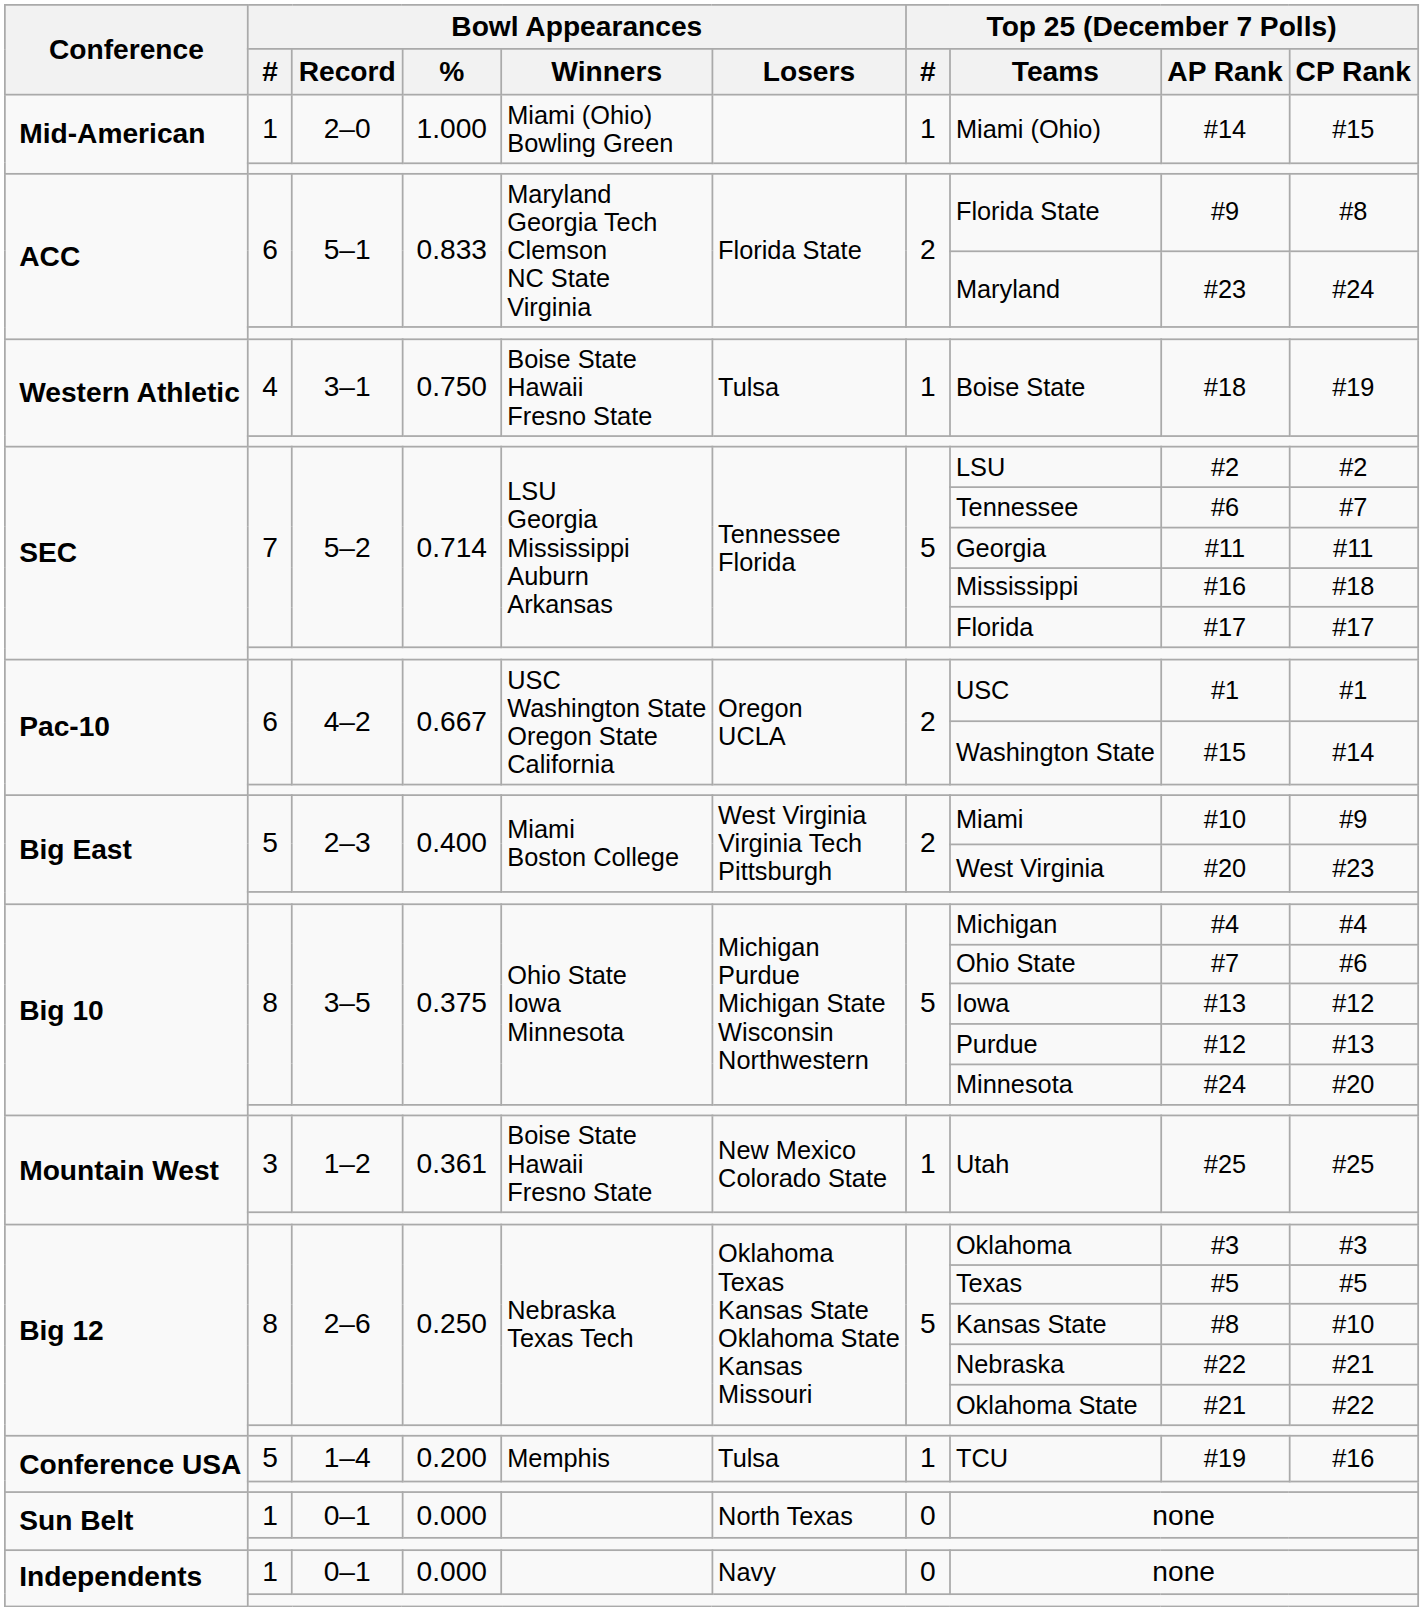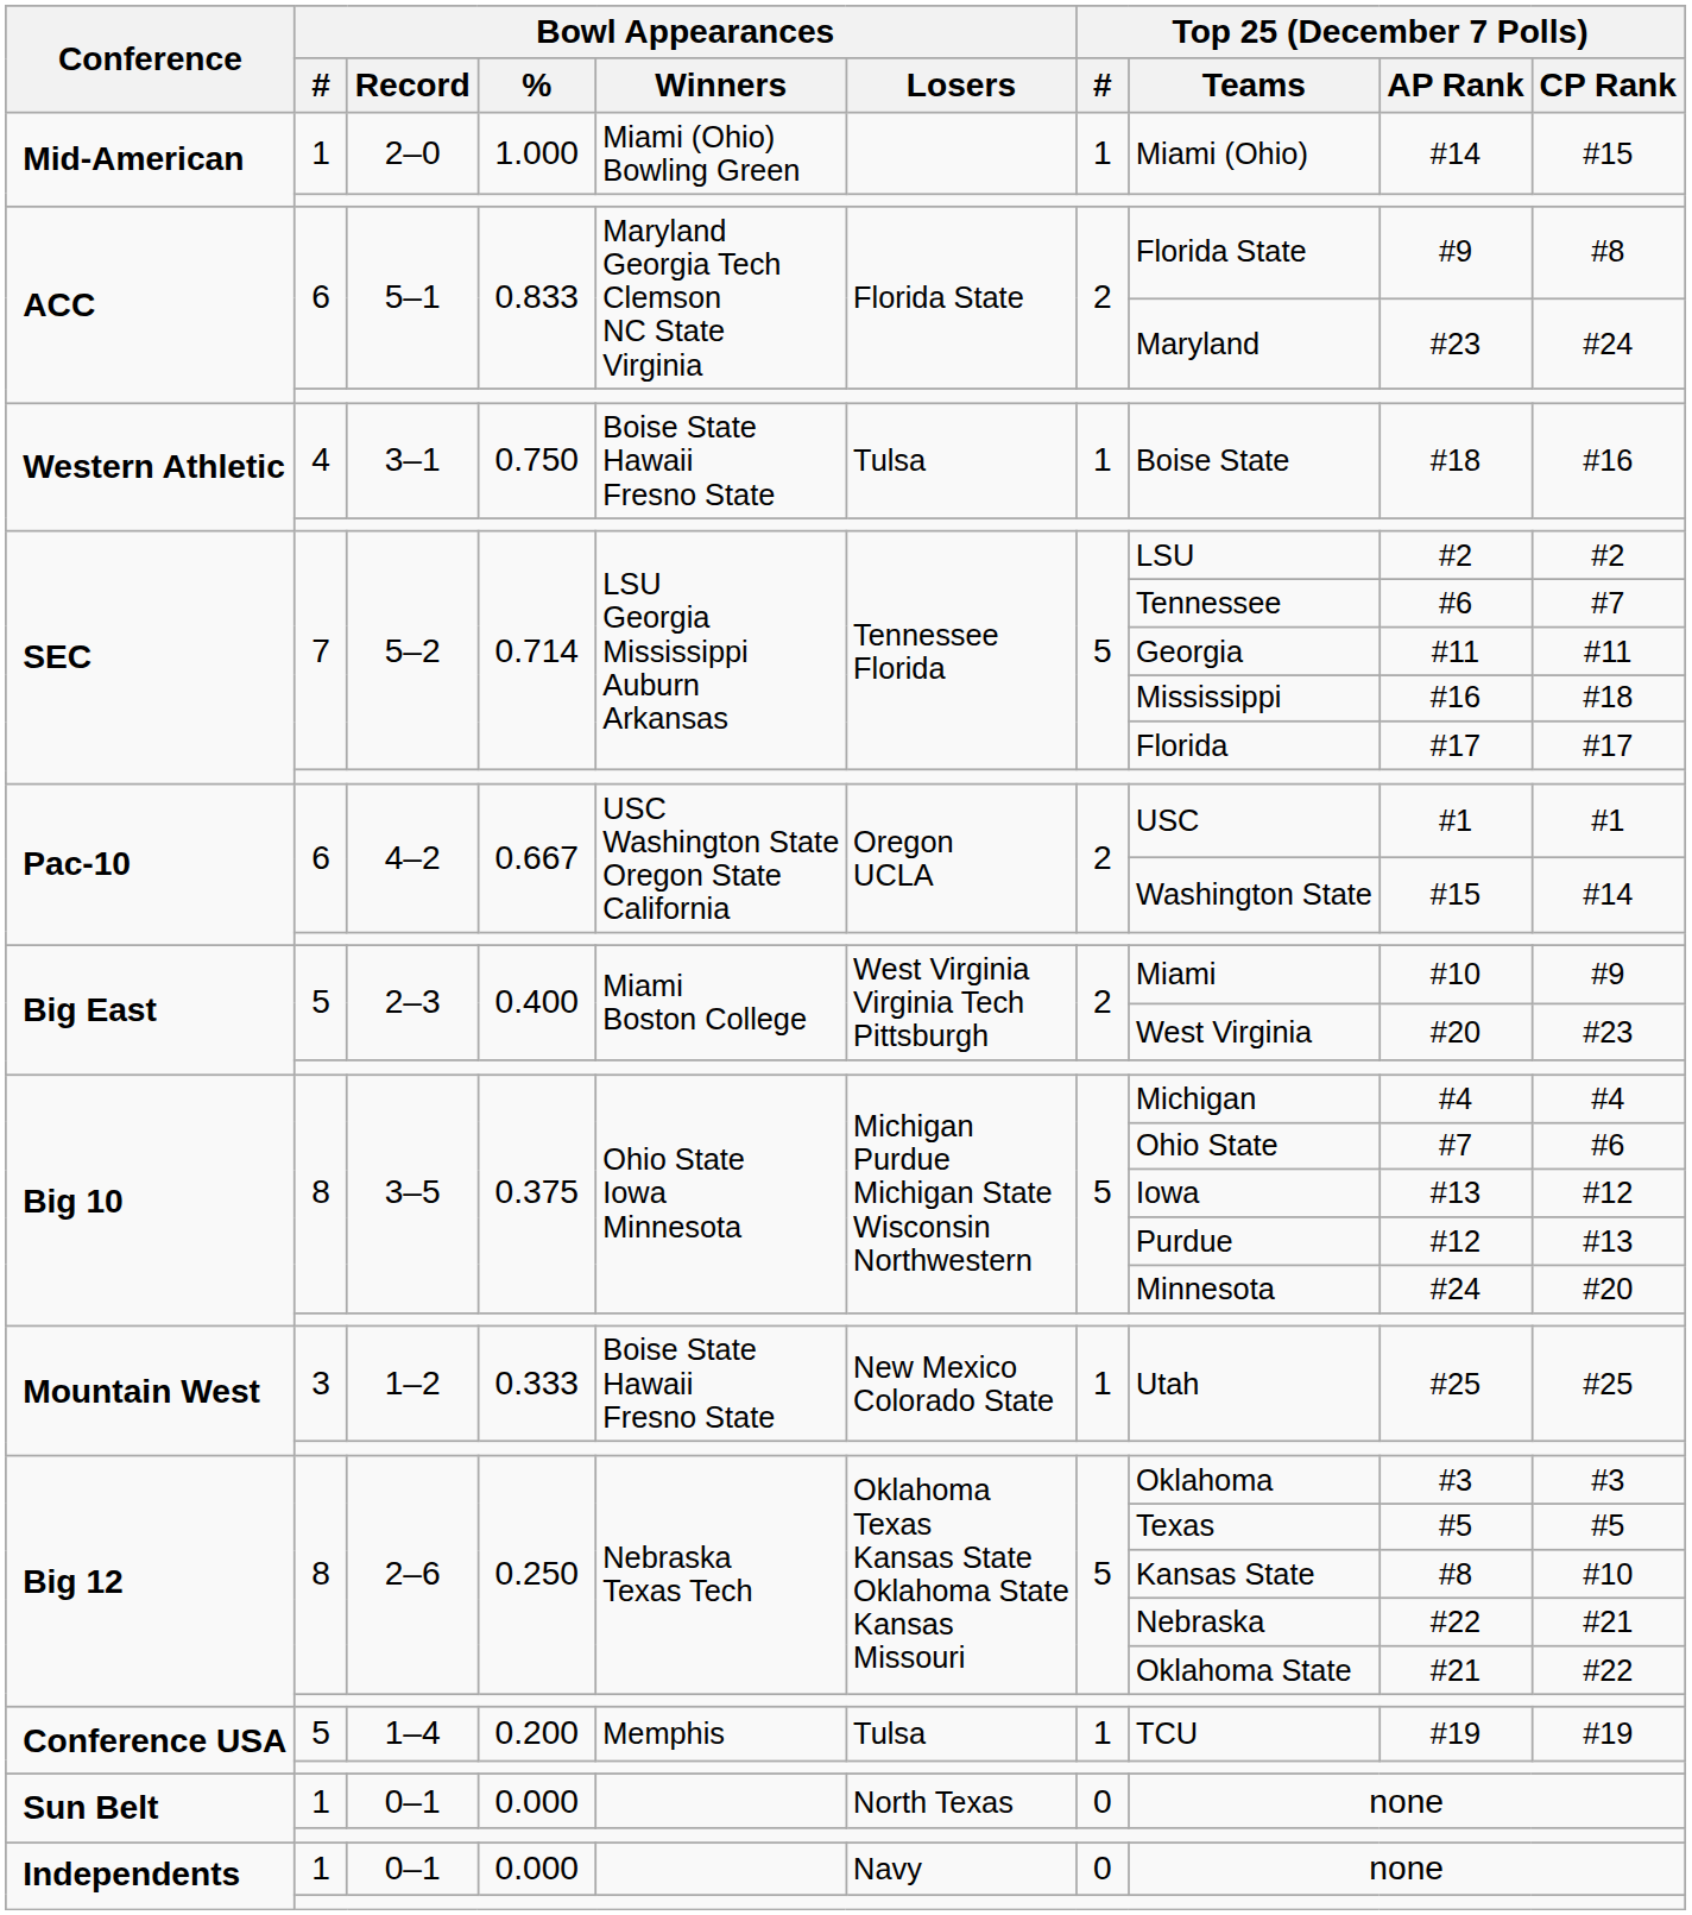Western Athletic / 3–1 | Top 25 (December 7 Polls) / CP Rank: #19 -> #16
Mountain West / 1–2 | Bowl Appearances / %: 0.361 -> 0.333
Conference USA / 1–4 | Top 25 (December 7 Polls) / CP Rank: #16 -> #19
